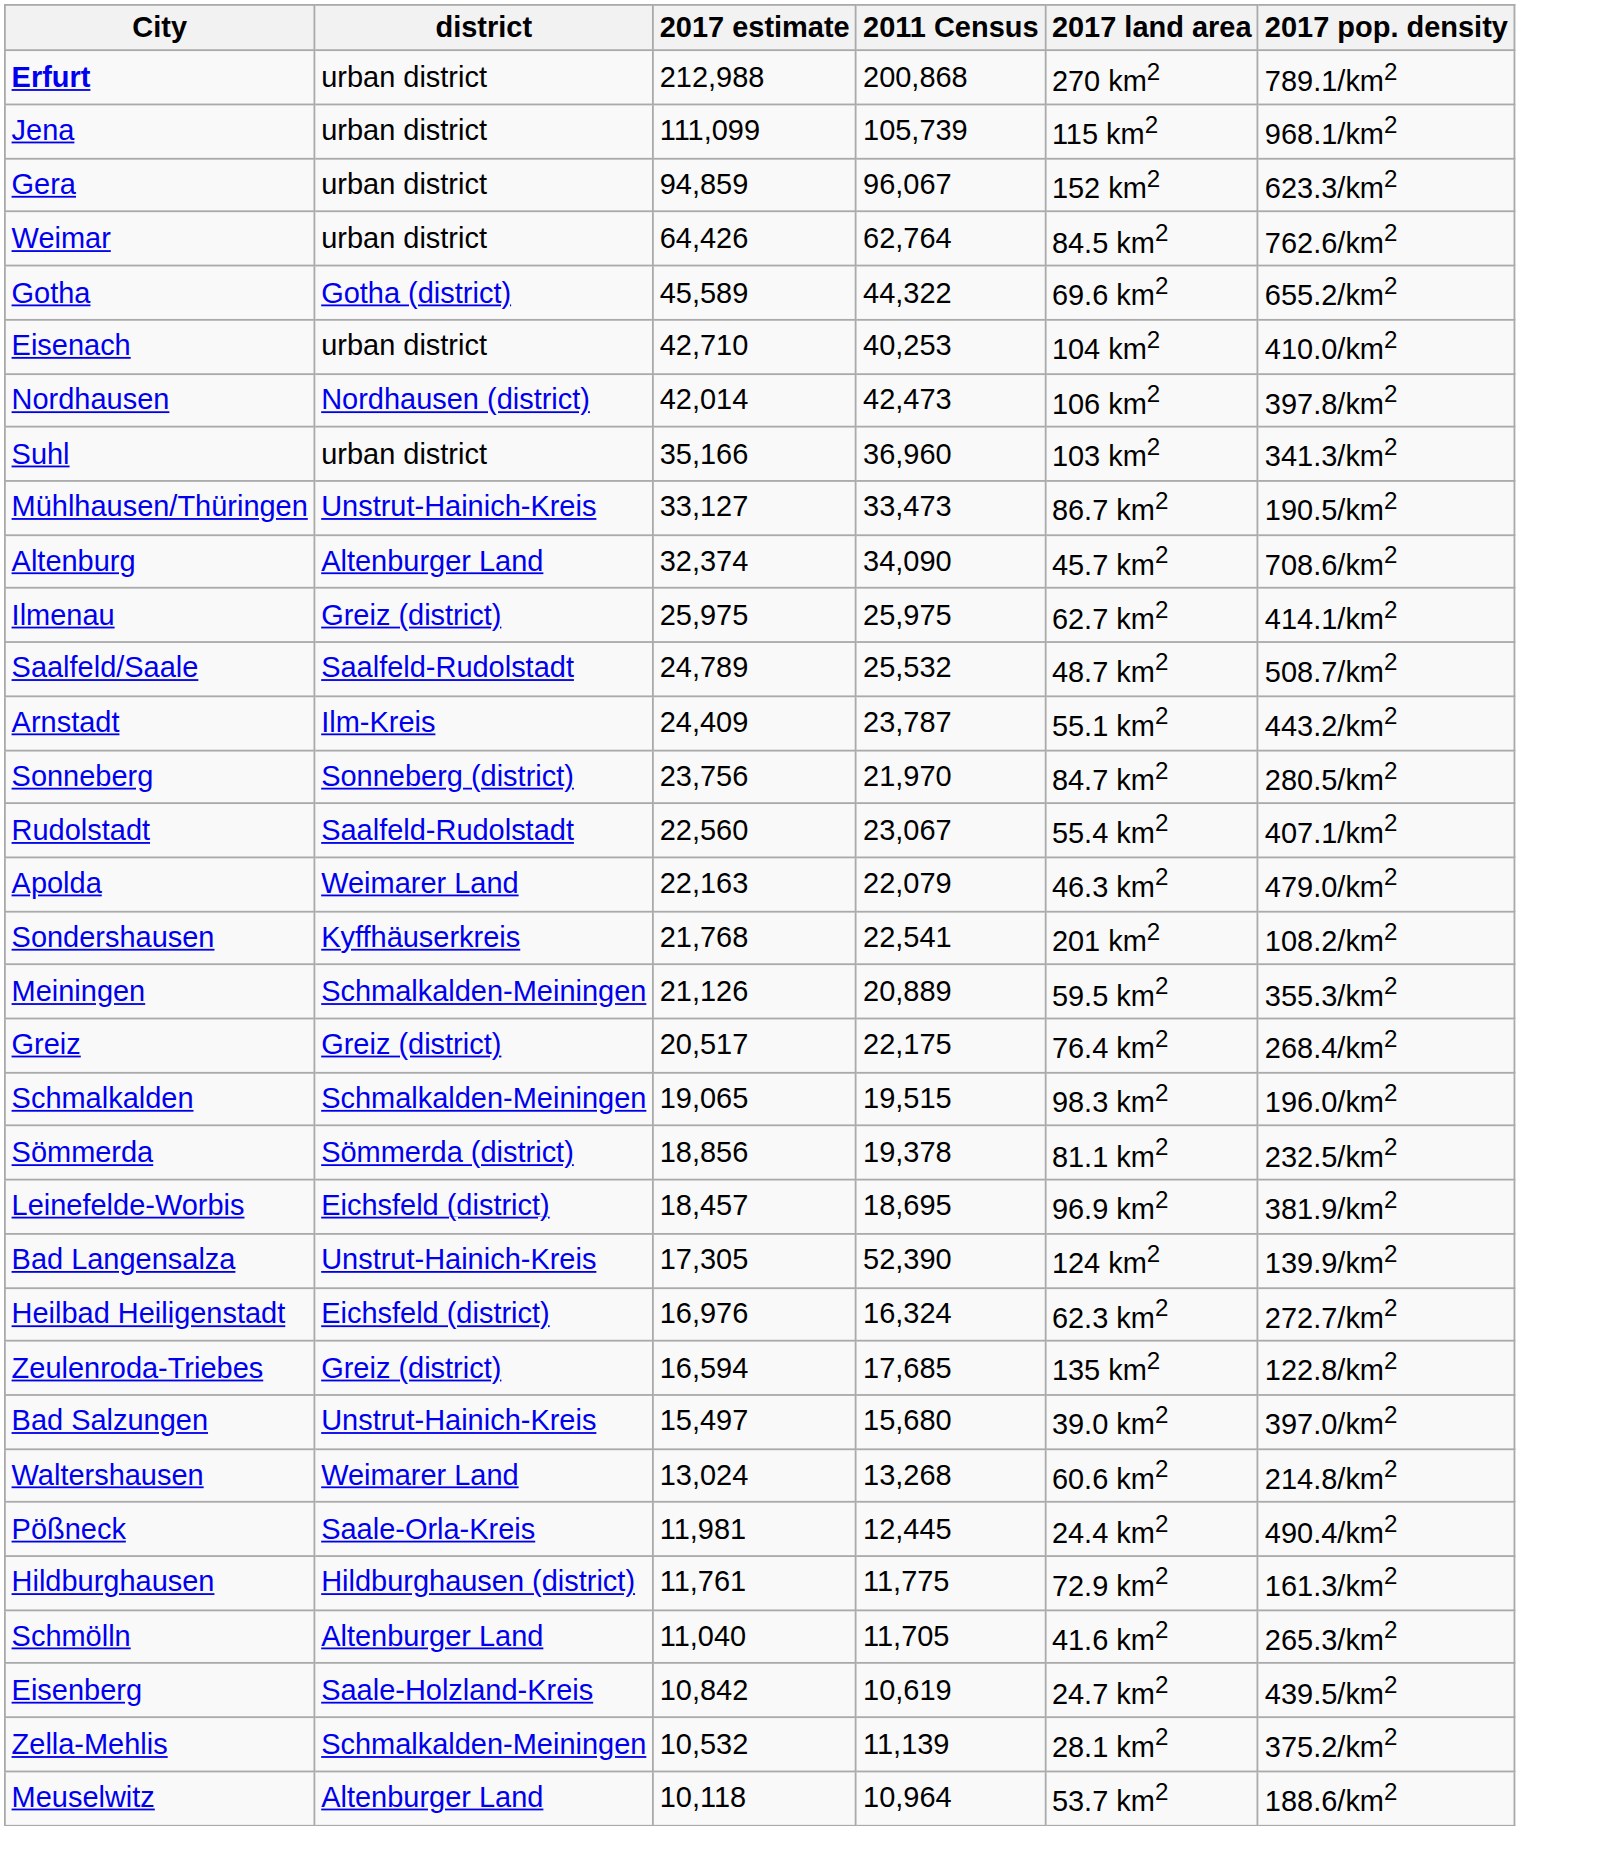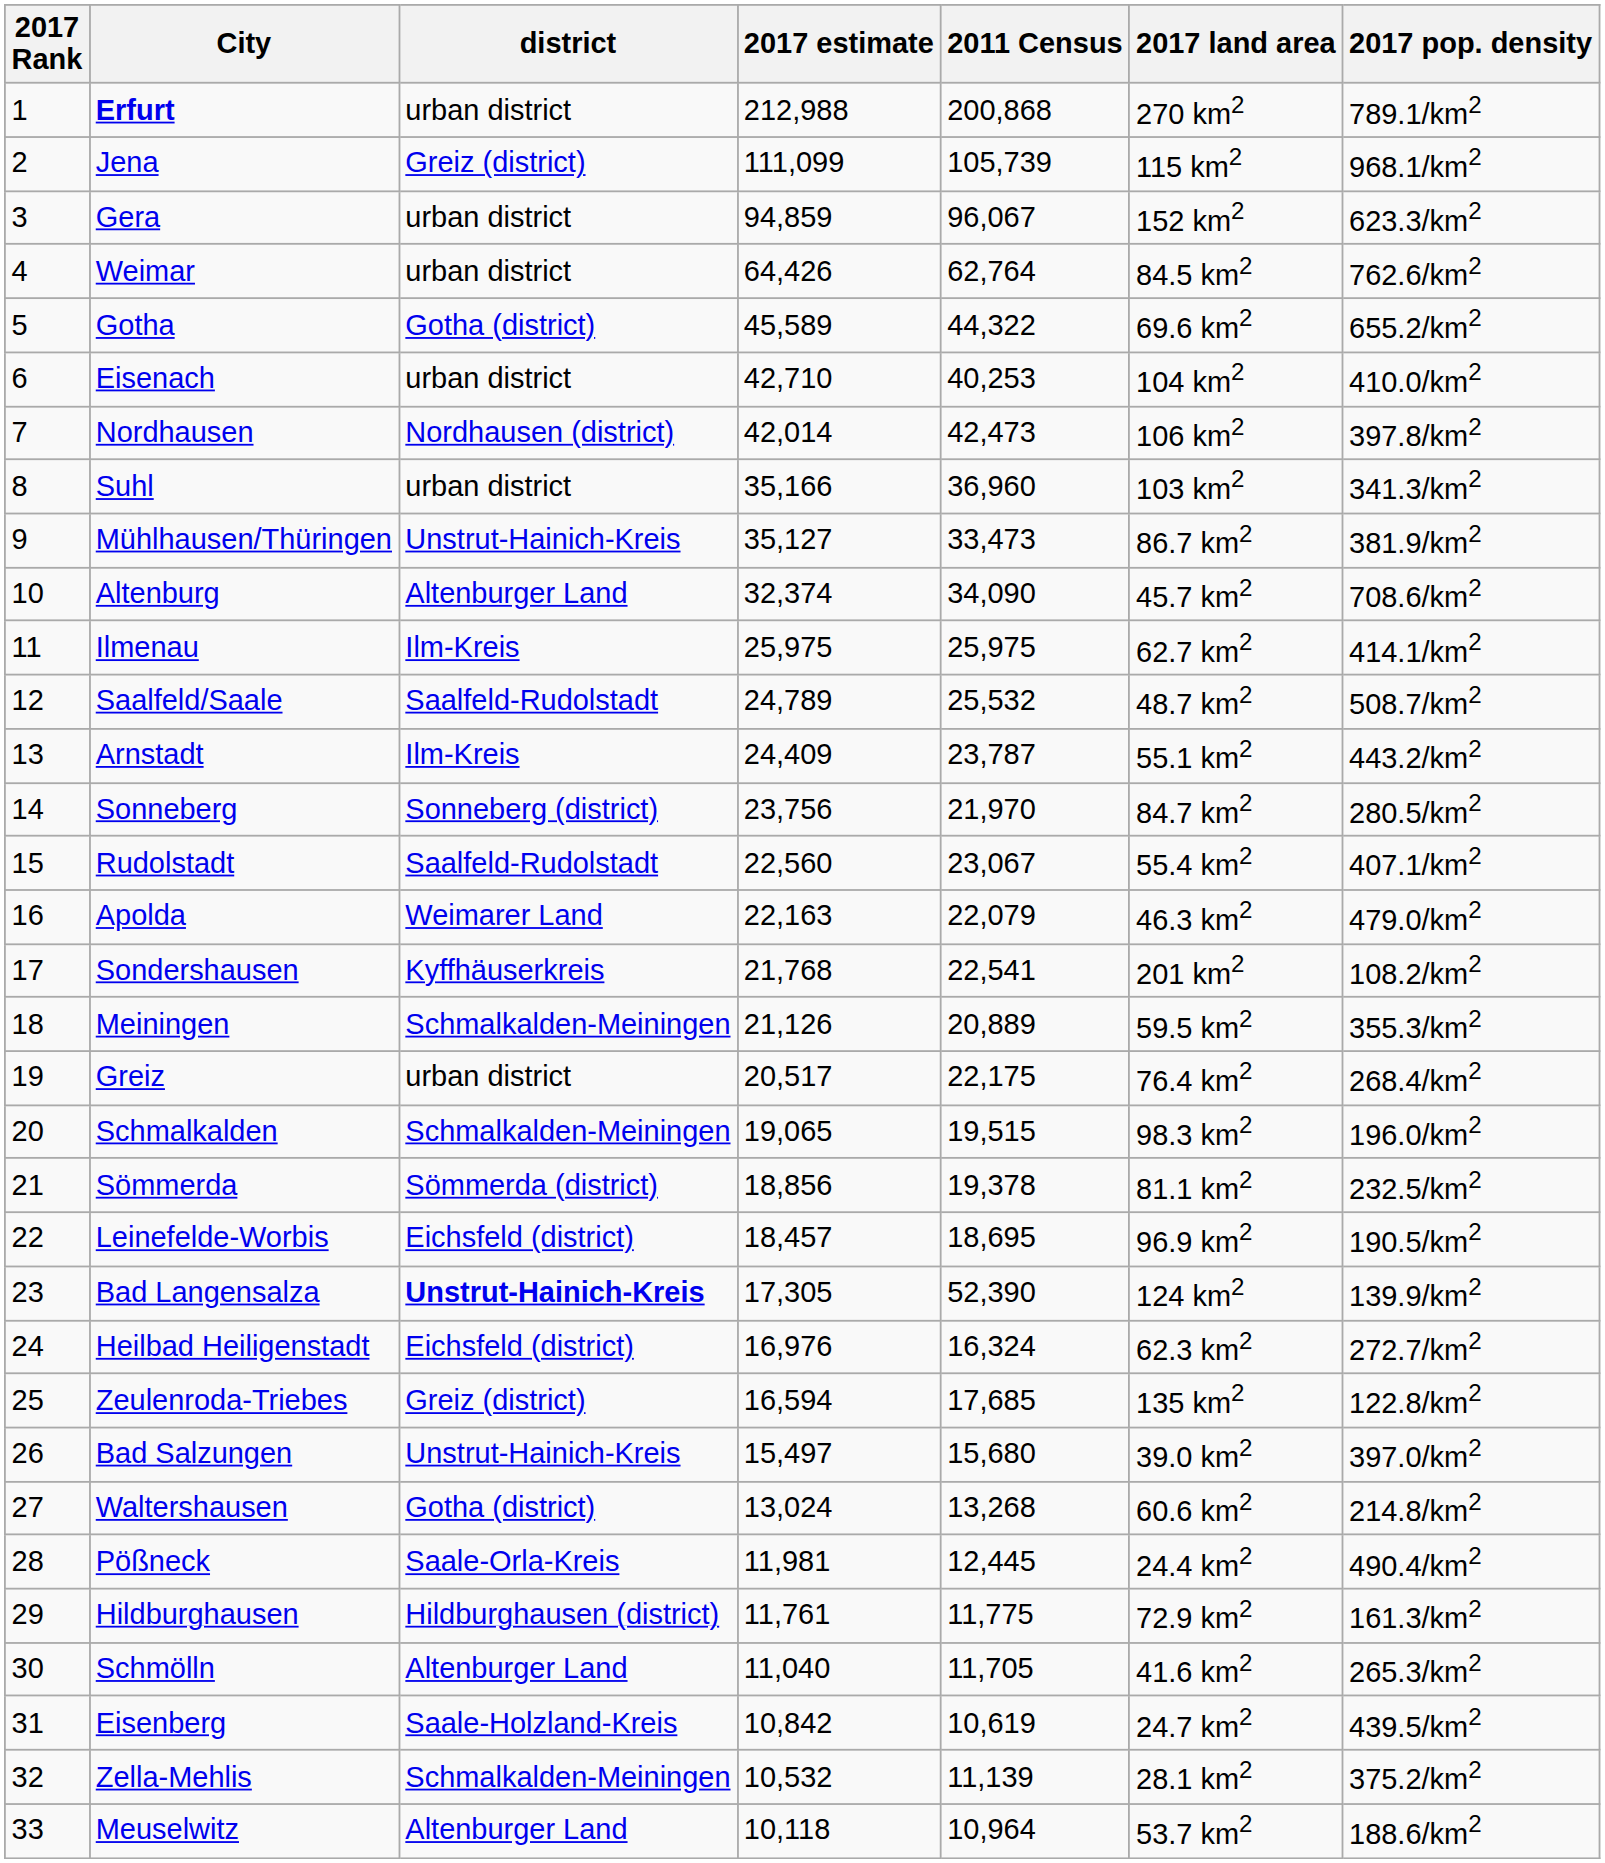+ column: 2017 Rank | 1 | 2 | 3 | 4 | 5 | 6 | 7 | 8 | 9 | 10 | 11 | 12 | 13 | 14 | 15 | 16 | 17 | 18 | 19 | 20 | 21 | 22 | 23 | 24 | 25 | 26 | 27 | 28 | 29 | 30 | 31 | 32 | 33
Jena | district: urban district -> Greiz (district)
Mühlhausen/Thüringen | 2017 estimate: 33,127 -> 35,127
Mühlhausen/Thüringen | 2017 pop. density: 190.5/km2 -> 381.9/km2
Ilmenau | district: Greiz (district) -> Ilm-Kreis
Greiz | district: Greiz (district) -> urban district
Leinefelde-Worbis | 2017 pop. density: 381.9/km2 -> 190.5/km2
Bad Langensalza | district: normal -> bold
Waltershausen | district: Weimarer Land -> Gotha (district)
